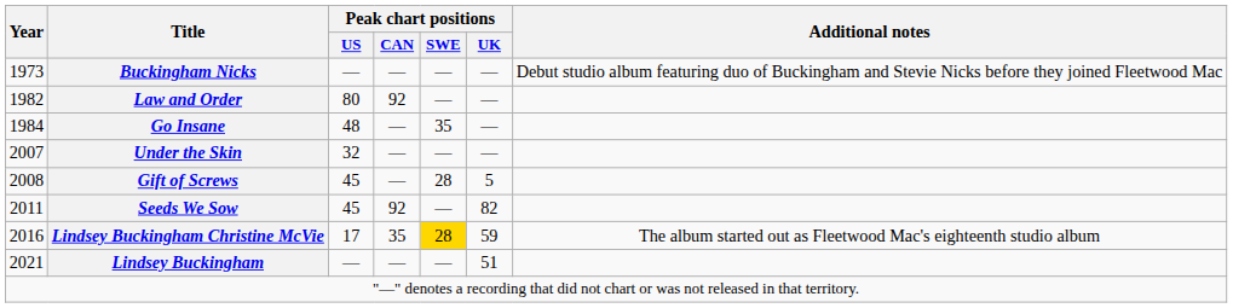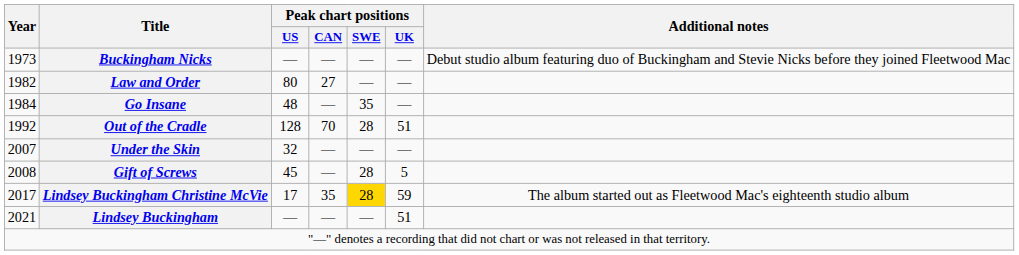Law and Order | Peak chart positions / CAN: 92 -> 27
+ row: 1992 | Out of the Cradle | 128 | 70 | 28 | 51
- row: 2011 | Seeds We Sow | 45 | 92 | — | 82
Lindsey Buckingham Christine McVie | Year: 2016 -> 2017
